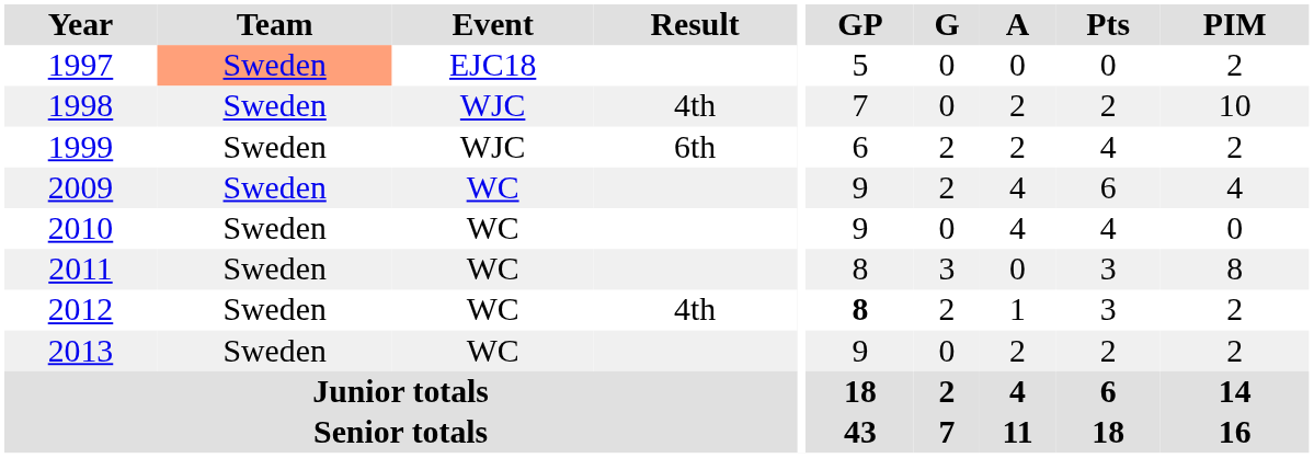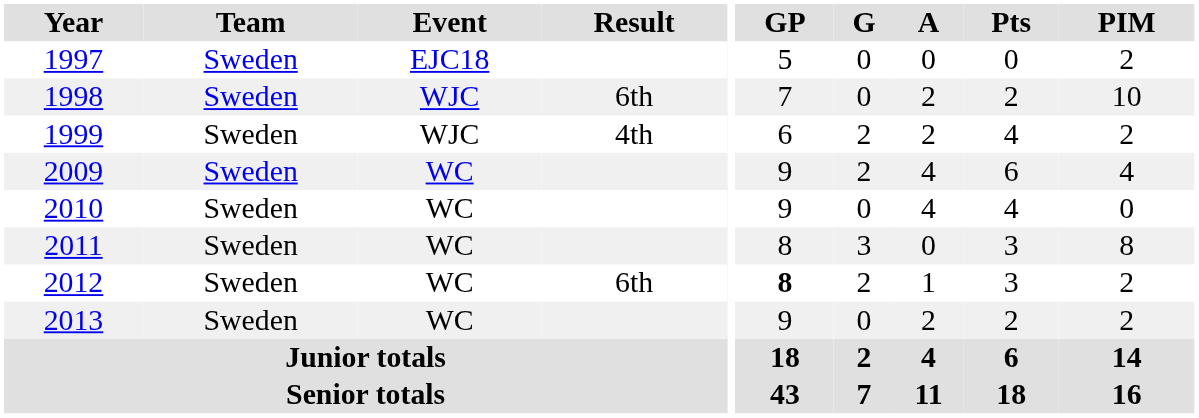1997 | Team: lightsalmon background -> no background
1998 | Result: 4th -> 6th
1999 | Result: 6th -> 4th
2012 | Result: 4th -> 6th
